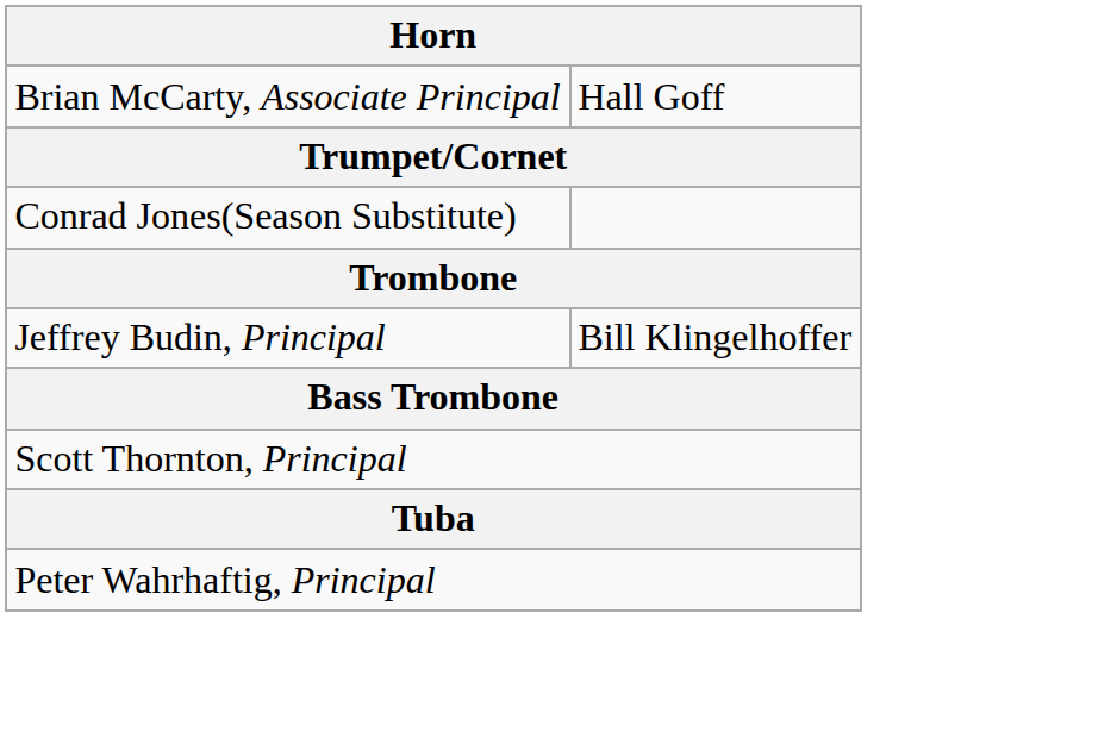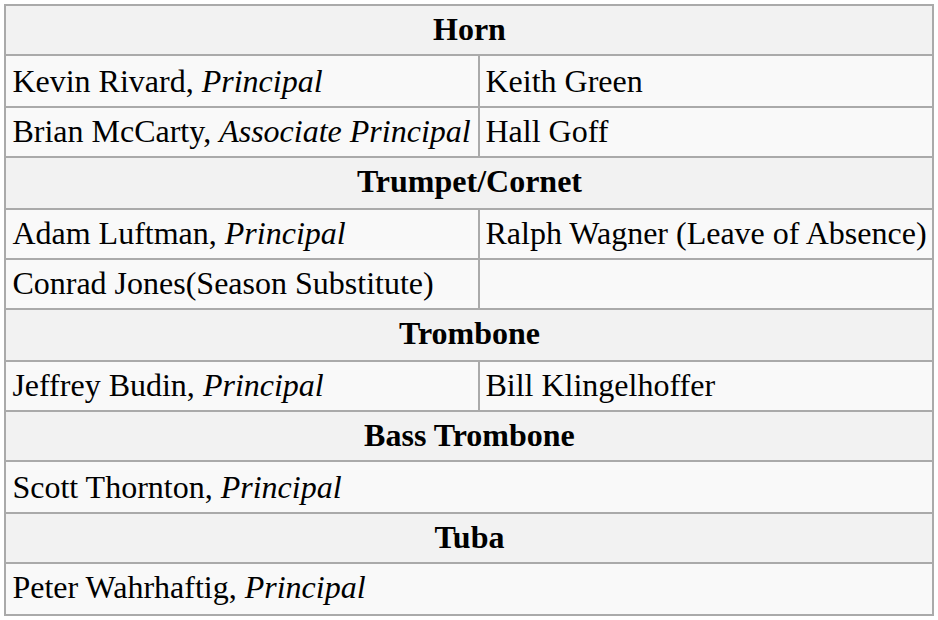+ row: Kevin Rivard, Principal | Keith Green
+ row: Adam Luftman, Principal | Ralph Wagner (Leave of Absence)
